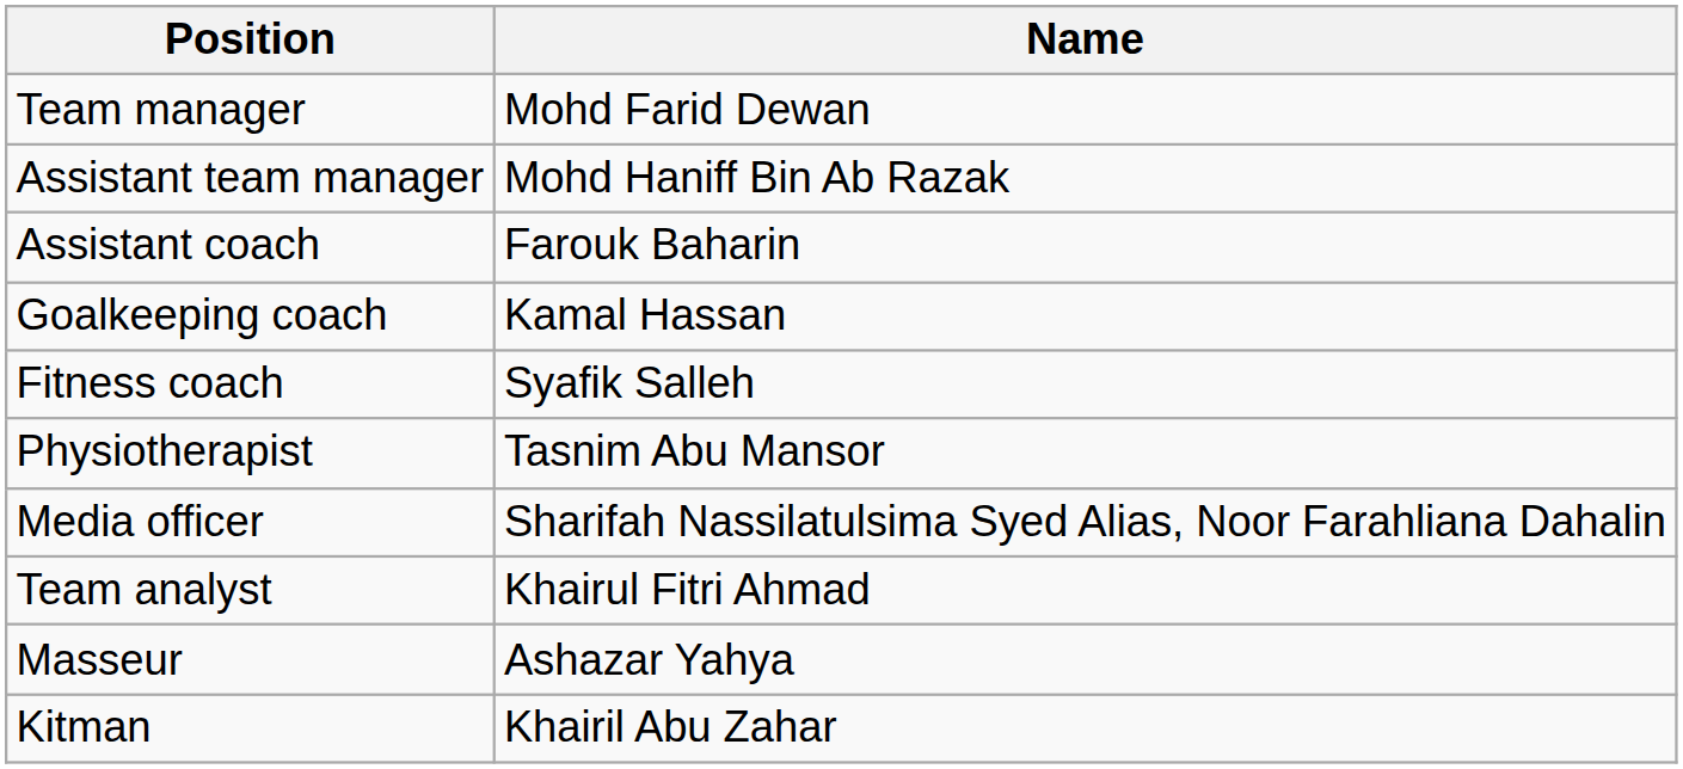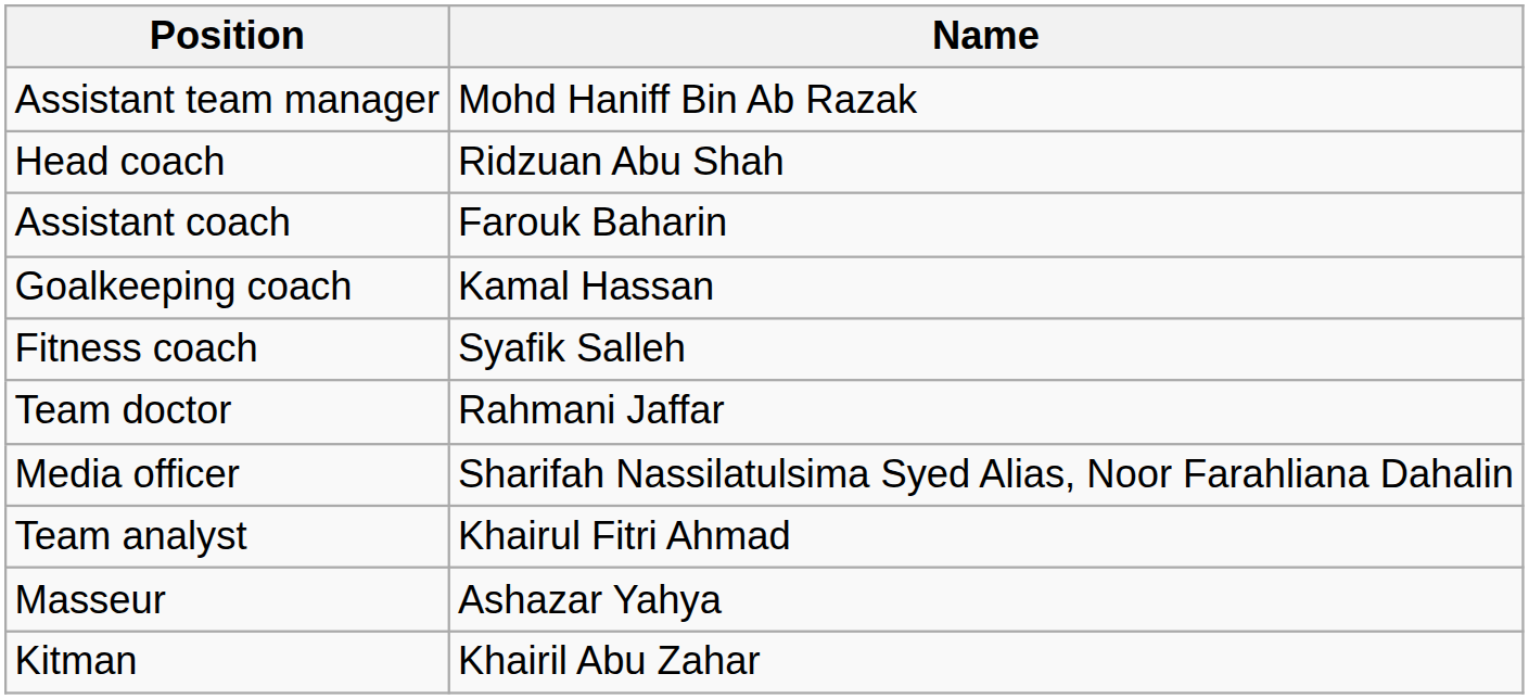- row: Team manager | Mohd Farid Dewan
+ row: Head coach | Ridzuan Abu Shah
+ row: Team doctor | Rahmani Jaffar
- row: Physiotherapist | Tasnim Abu Mansor
